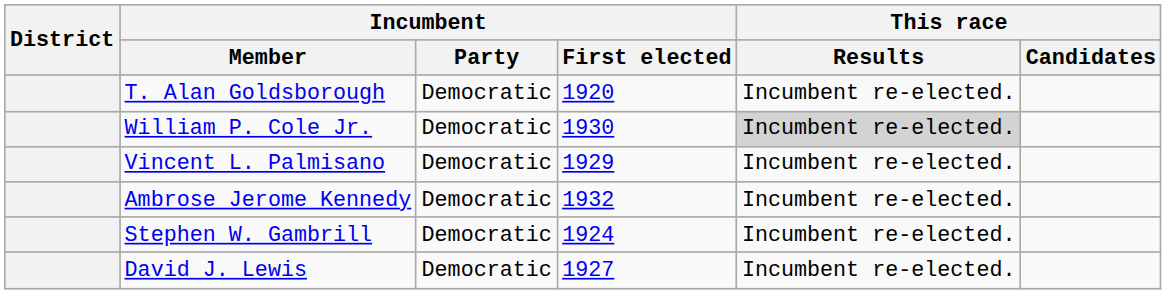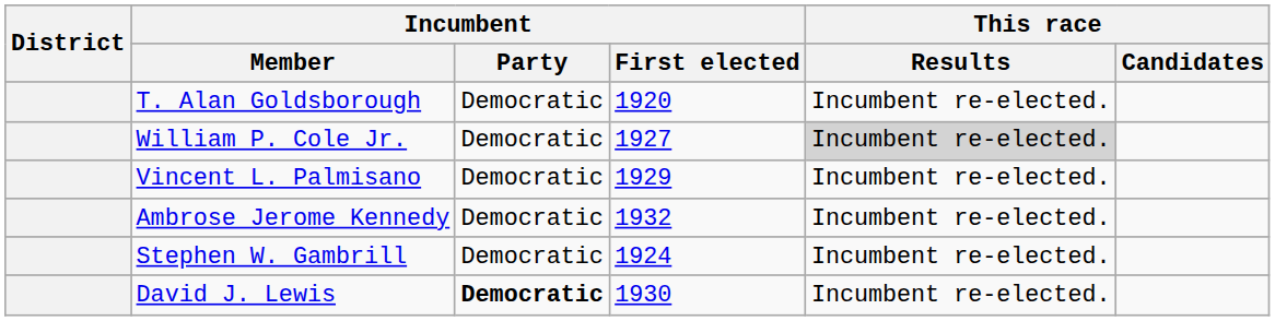William P. Cole Jr. | Incumbent / First elected: 1930 -> 1927
David J. Lewis | Incumbent / Party: normal -> bold
David J. Lewis | Incumbent / First elected: 1927 -> 1930
